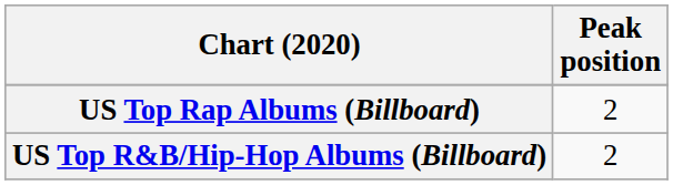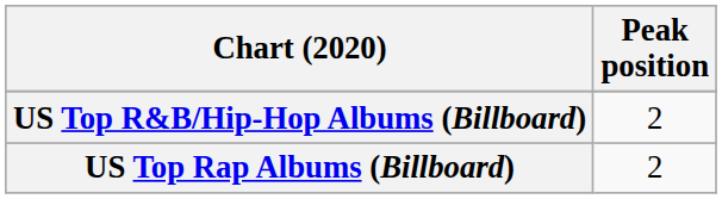rows swapped: US Top R&B/Hip-Hop Albums (Billboard) <-> US Top Rap Albums (Billboard)
